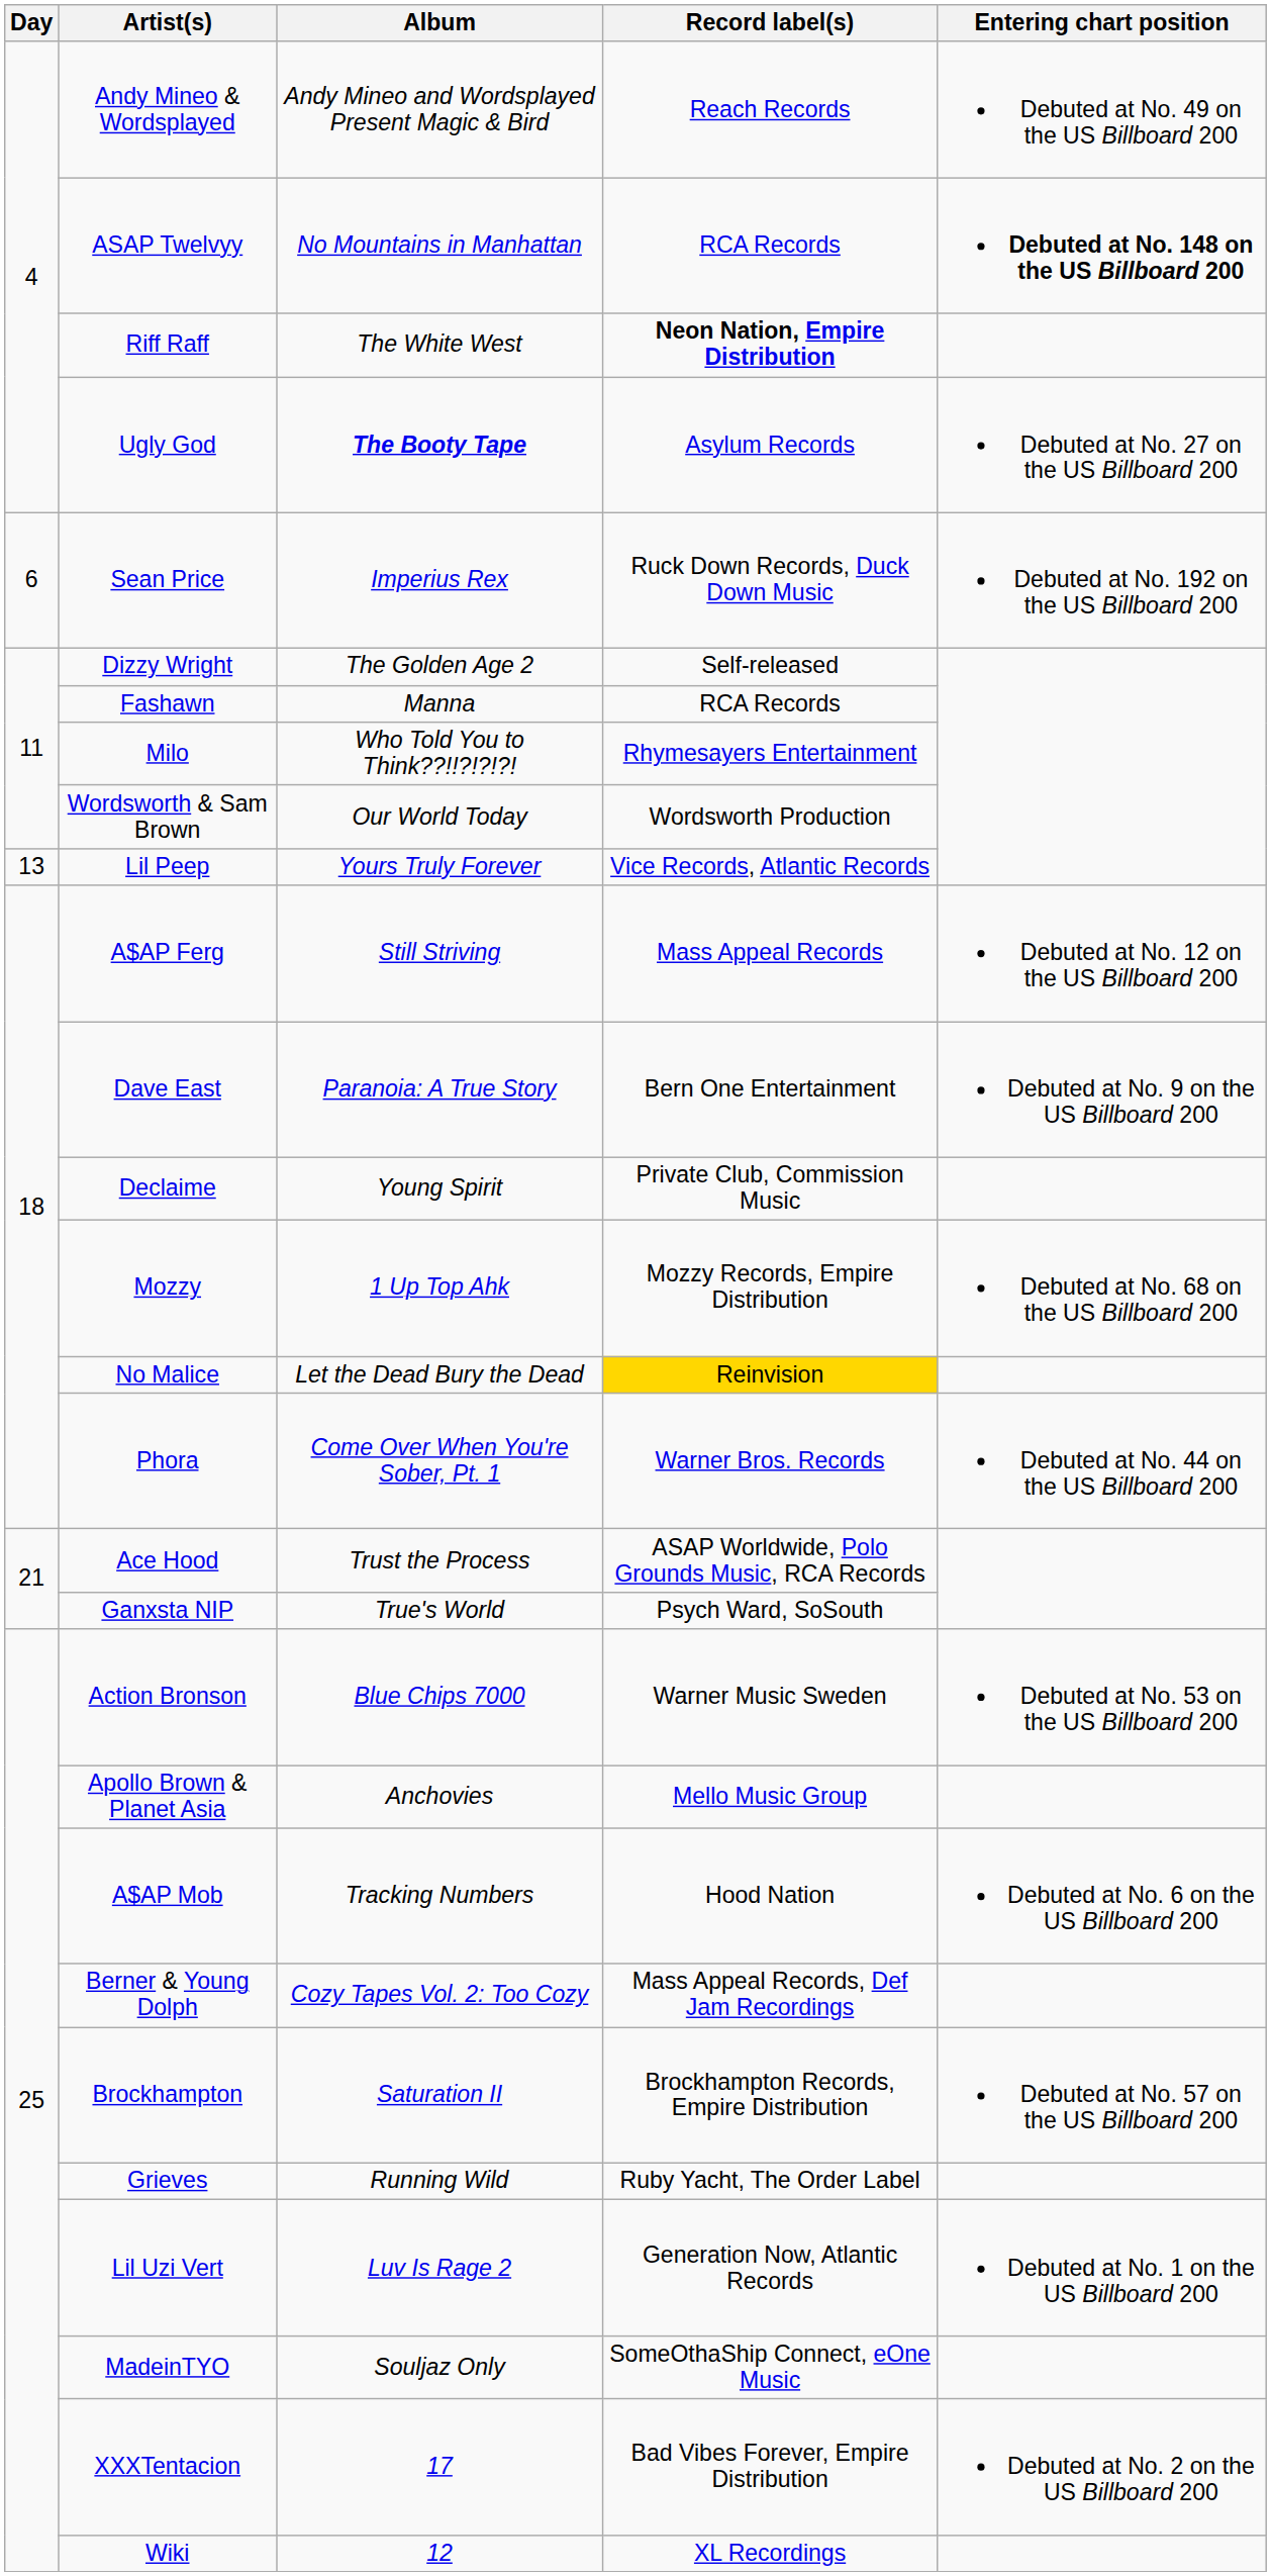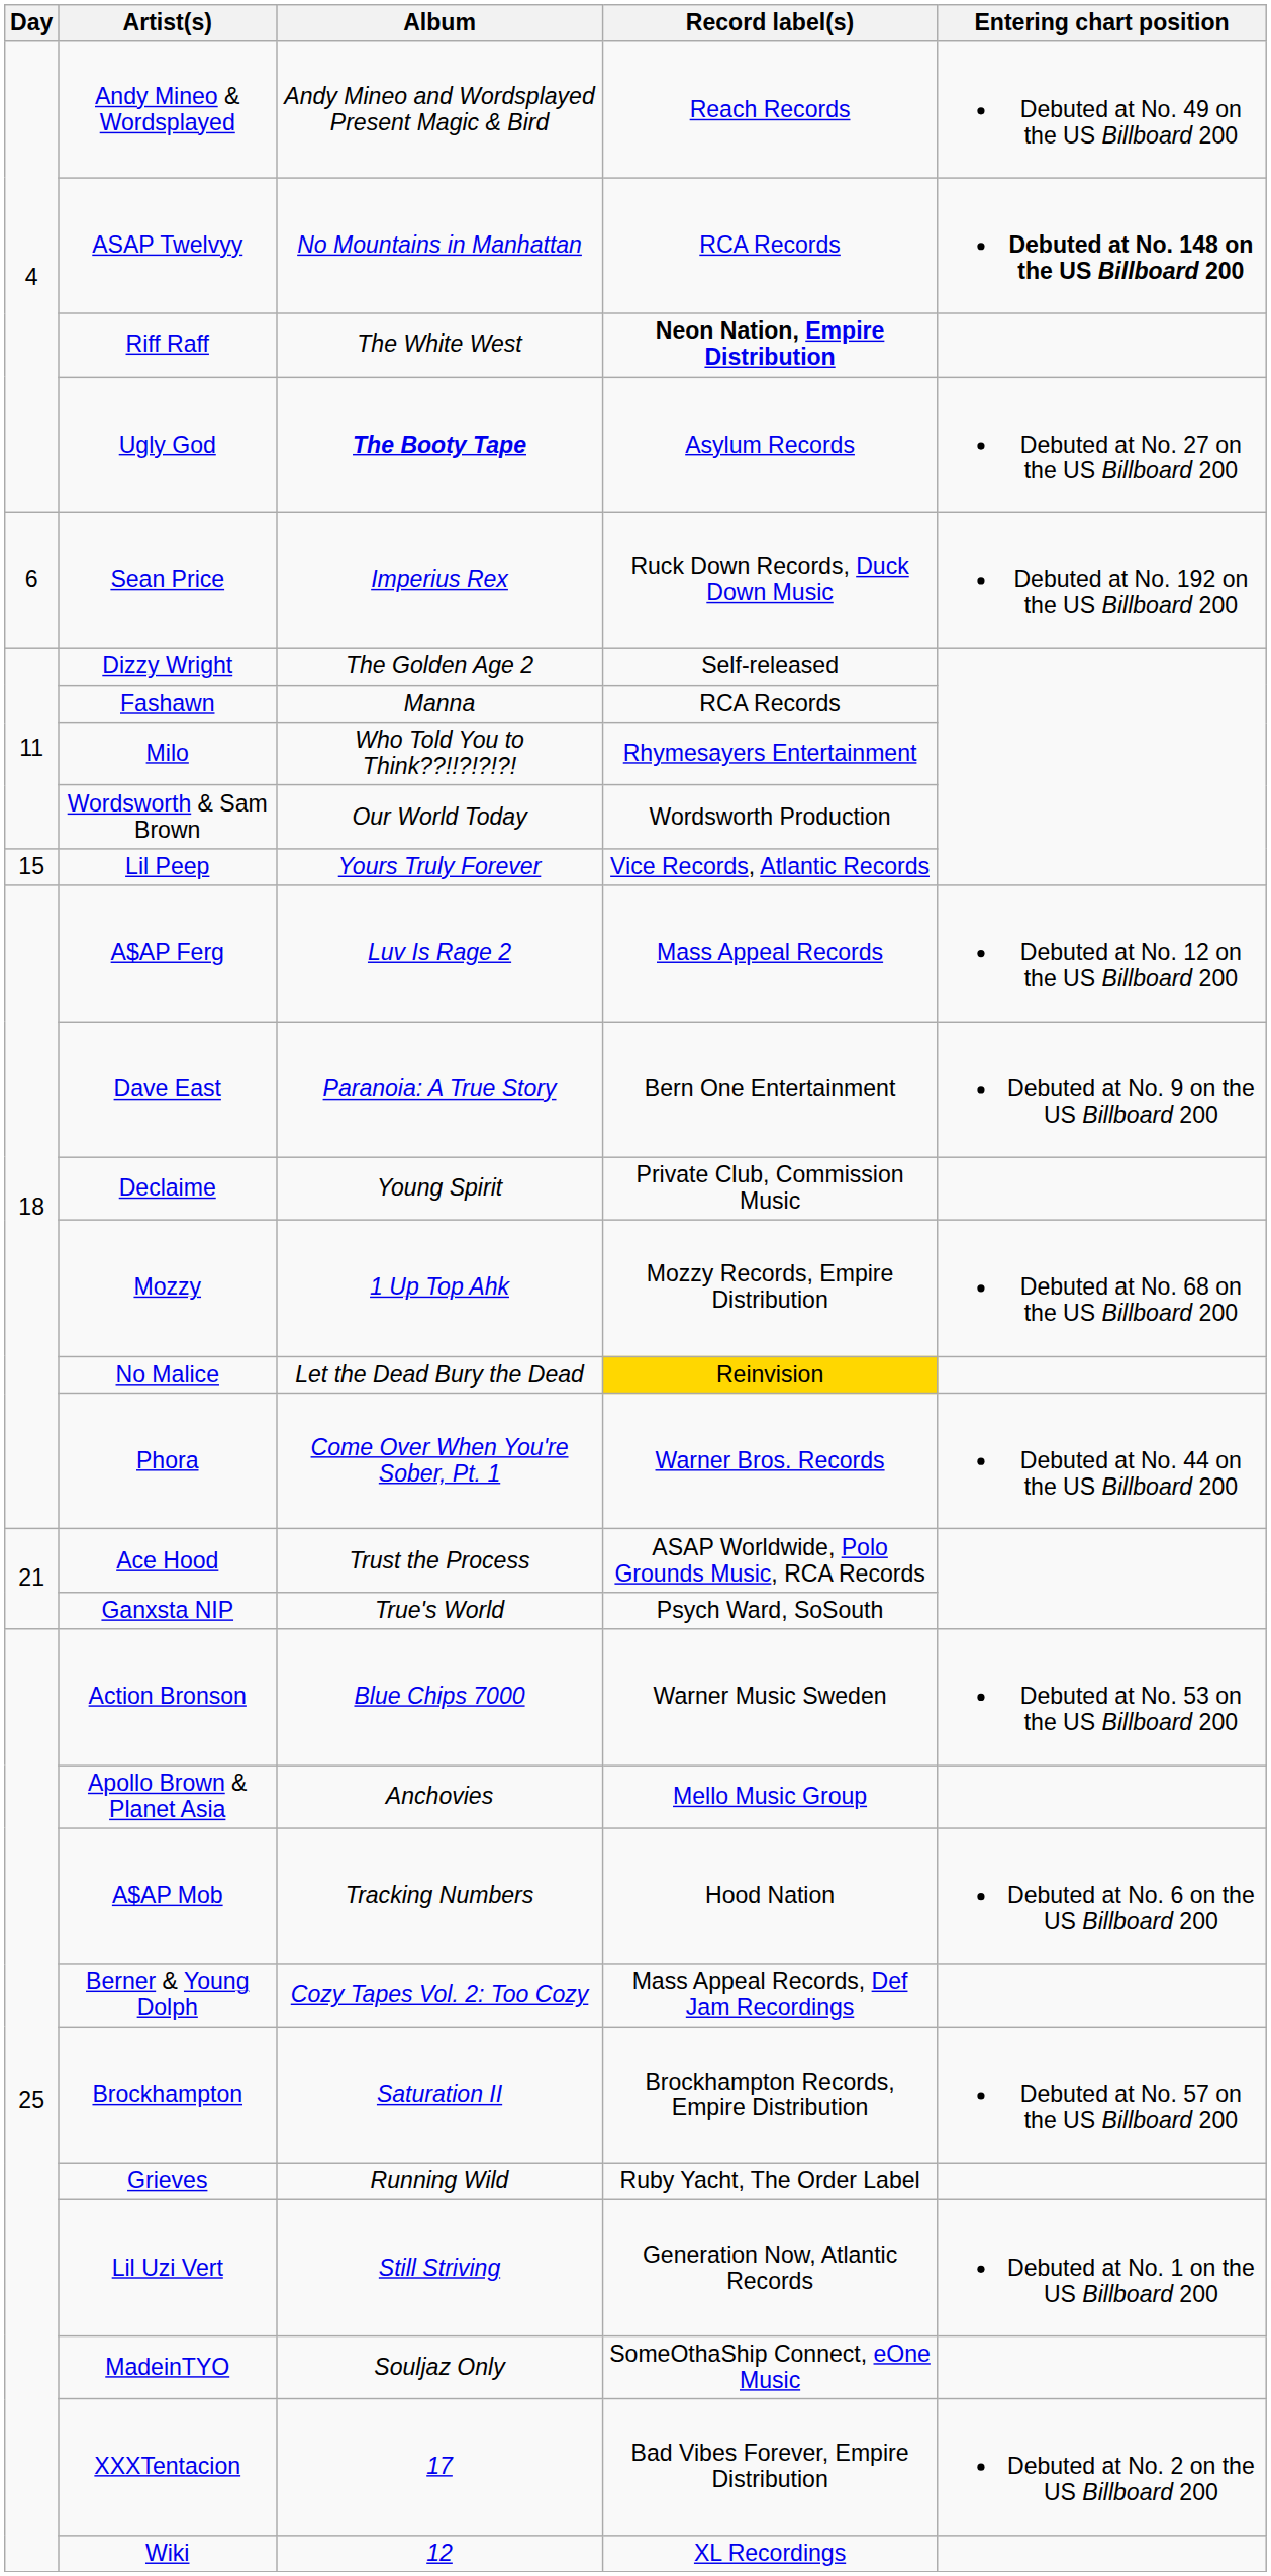Lil Peep | Day: 13 -> 15
A$AP Ferg | Album: Still Striving -> Luv Is Rage 2
Lil Uzi Vert | Album: Luv Is Rage 2 -> Still Striving
